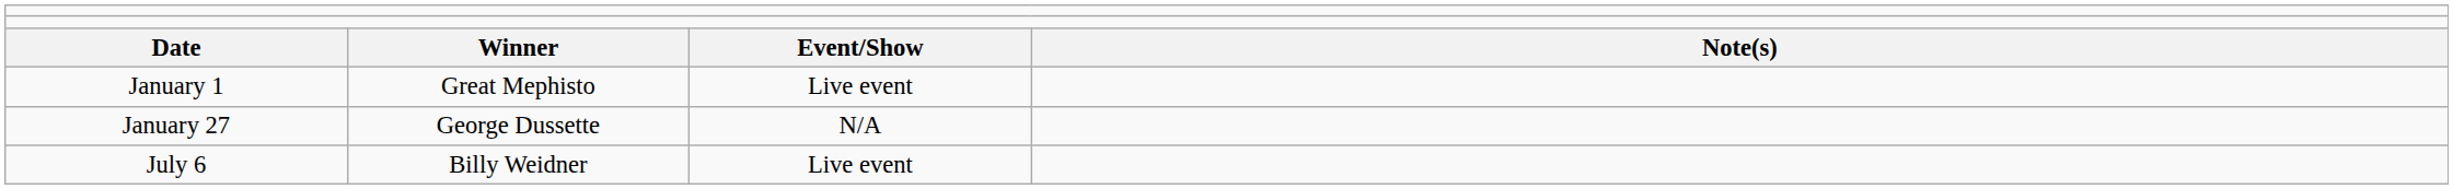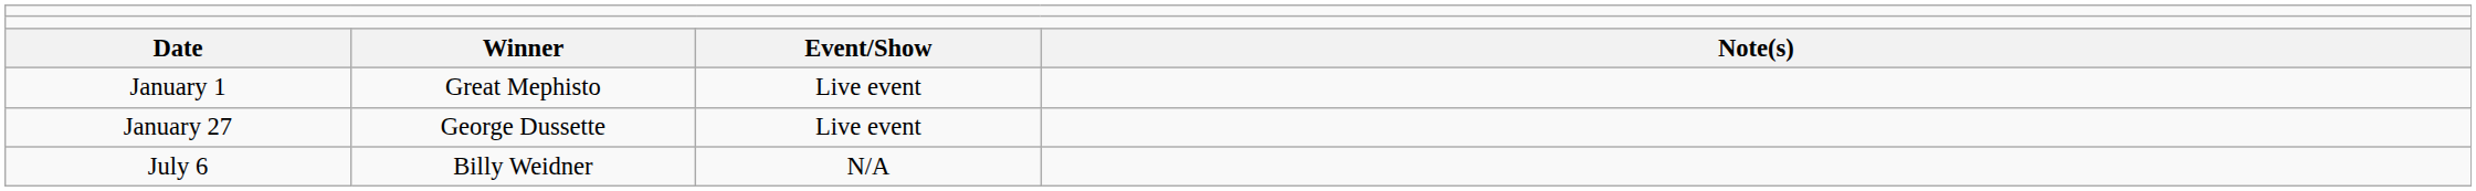January 27 | column 3: N/A -> Live event
July 6 | column 3: Live event -> N/A
